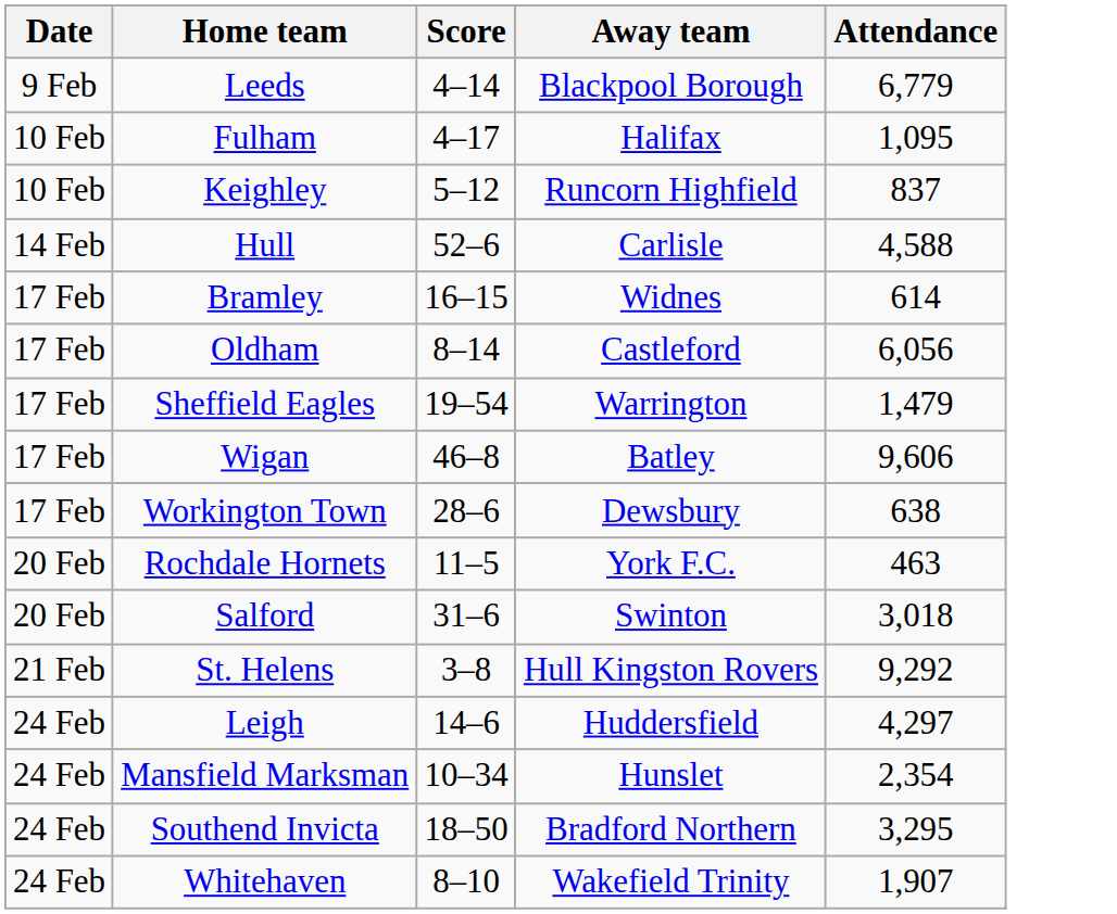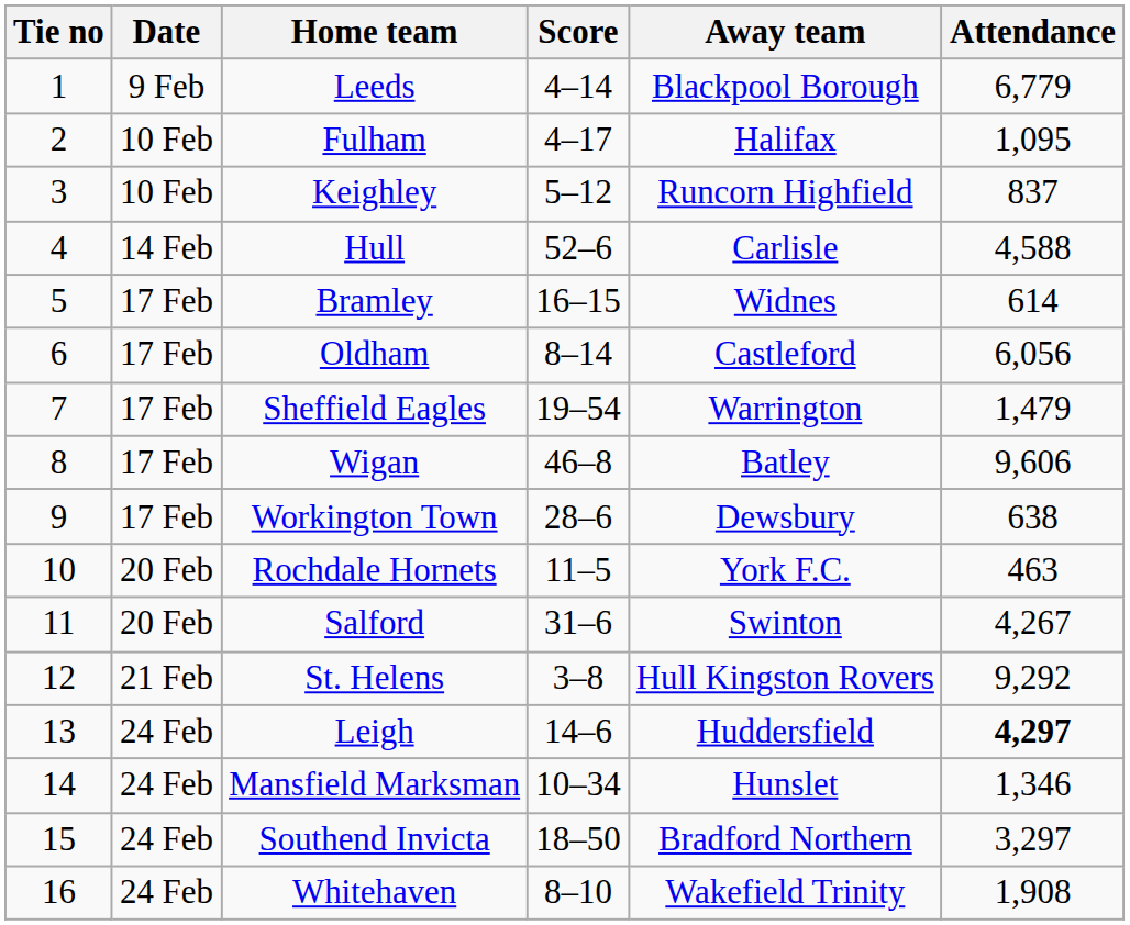+ column: Tie no | 1 | 2 | 3 | 4 | 5 | 6 | 7 | 8 | 9 | 10 | 11 | 12 | 13 | 14 | 15 | 16
Salford | Attendance: 3,018 -> 4,267
Leigh | Attendance: normal -> bold
Mansfield Marksman | Attendance: 2,354 -> 1,346
Southend Invicta | Attendance: 3,295 -> 3,297
Whitehaven | Attendance: 1,907 -> 1,908
